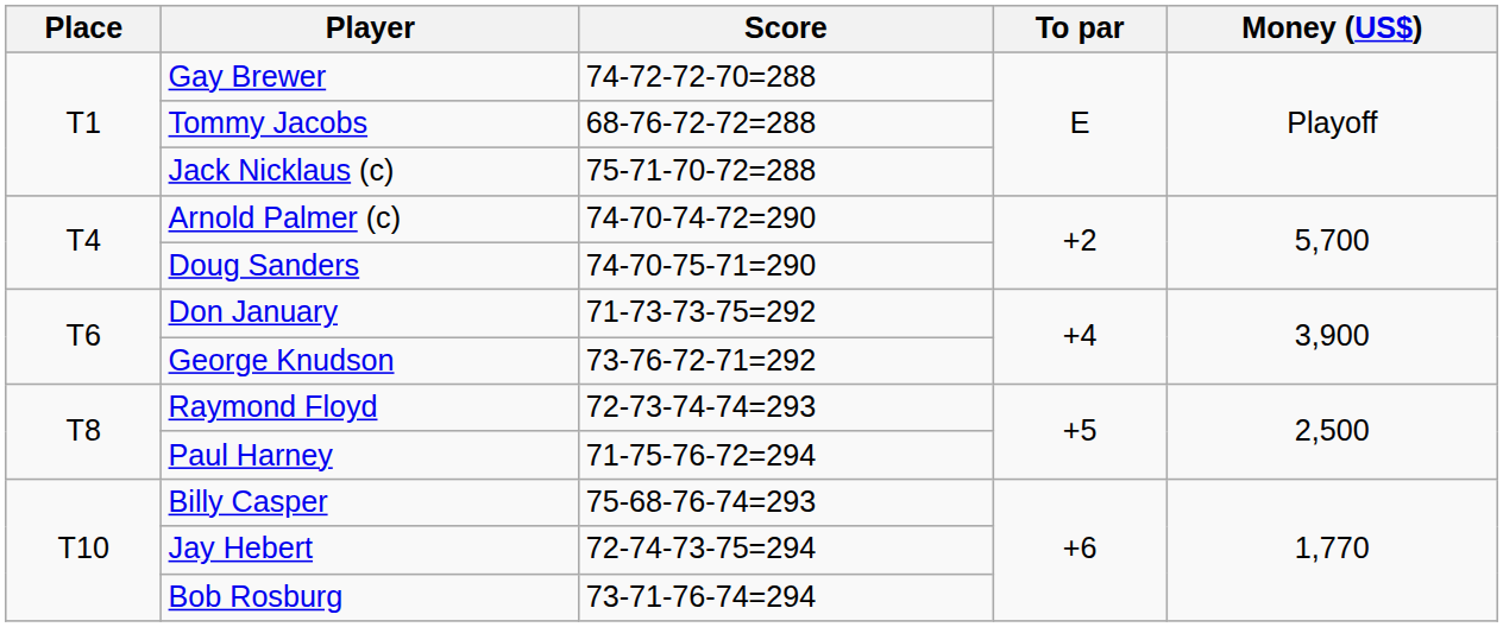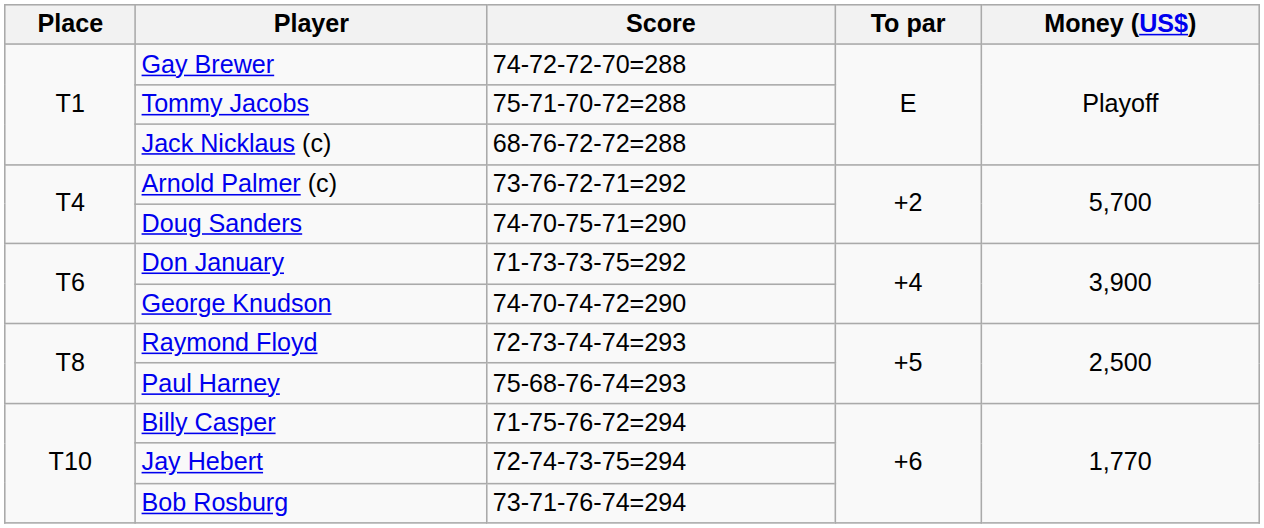Tommy Jacobs | Score: 68-76-72-72=288 -> 75-71-70-72=288
Jack Nicklaus (c) | Score: 75-71-70-72=288 -> 68-76-72-72=288
Arnold Palmer (c) | Score: 74-70-74-72=290 -> 73-76-72-71=292
George Knudson | Score: 73-76-72-71=292 -> 74-70-74-72=290
Paul Harney | Score: 71-75-76-72=294 -> 75-68-76-74=293
Billy Casper | Score: 75-68-76-74=293 -> 71-75-76-72=294
